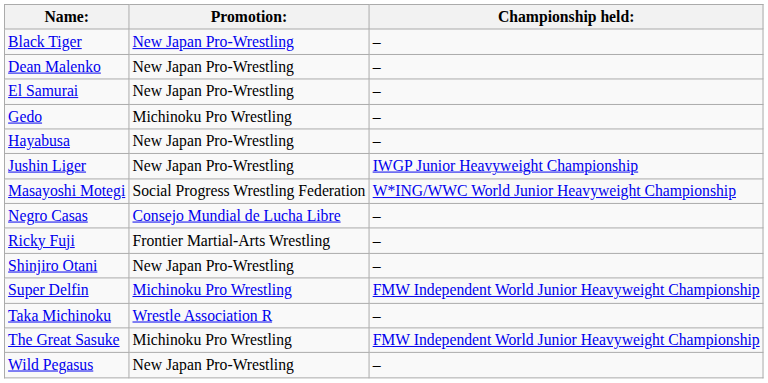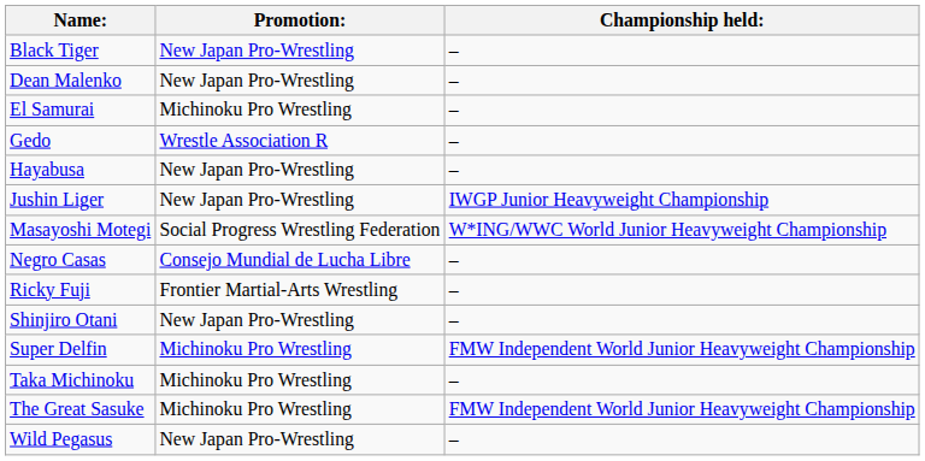El Samurai | Promotion:: New Japan Pro-Wrestling -> Michinoku Pro Wrestling
Gedo | Promotion:: Michinoku Pro Wrestling -> Wrestle Association R
Taka Michinoku | Promotion:: Wrestle Association R -> Michinoku Pro Wrestling
